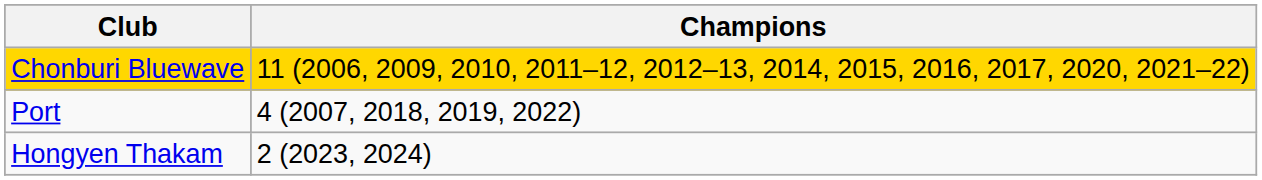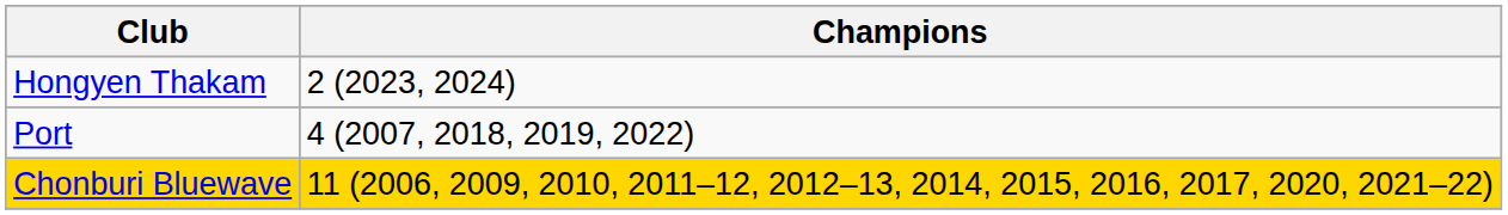rows swapped: Chonburi Bluewave <-> Hongyen Thakam
